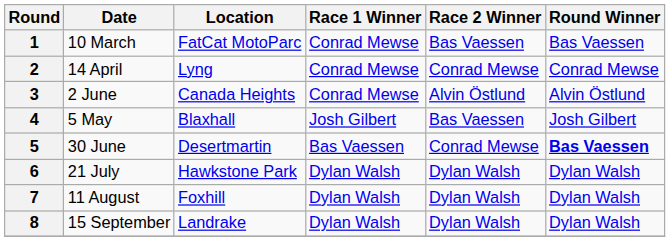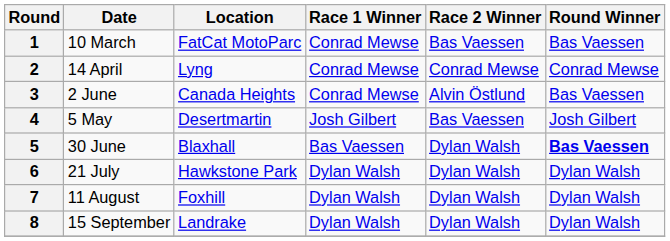3 | Round Winner: Alvin Östlund -> Bas Vaessen
4 | Location: Blaxhall -> Desertmartin
5 | Location: Desertmartin -> Blaxhall
5 | Race 2 Winner: Conrad Mewse -> Dylan Walsh
